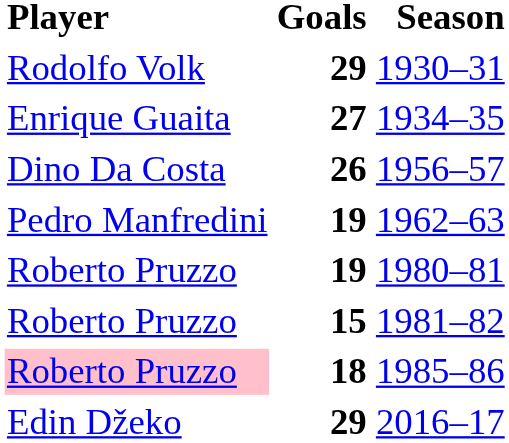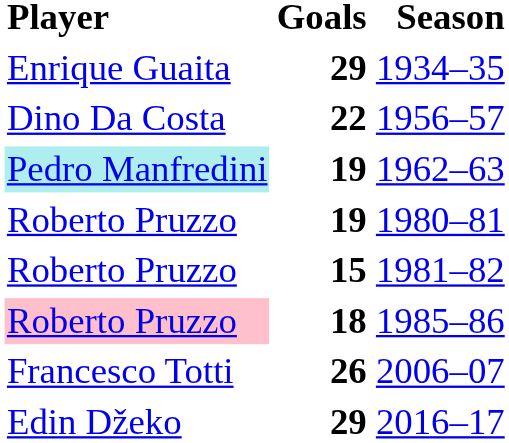- row: Rodolfo Volk | 29 | 1930–31
1934–35 | Goals: 27 -> 29
1956–57 | Goals: 26 -> 22
1962–63 | Player: no background -> paleturquoise background
+ row: Francesco Totti | 26 | 2006–07
